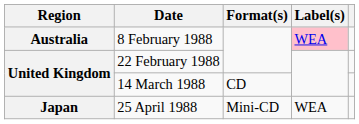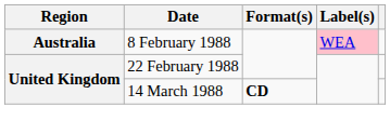14 March 1988 | Format(s): normal -> bold
- row: Japan | 25 April 1988 | Mini-CD | WEA
